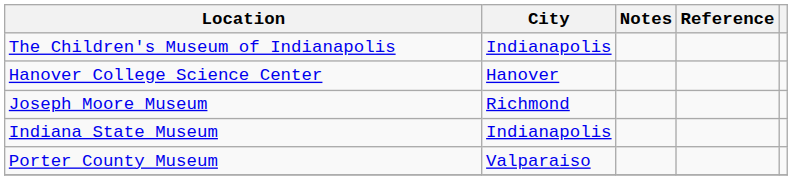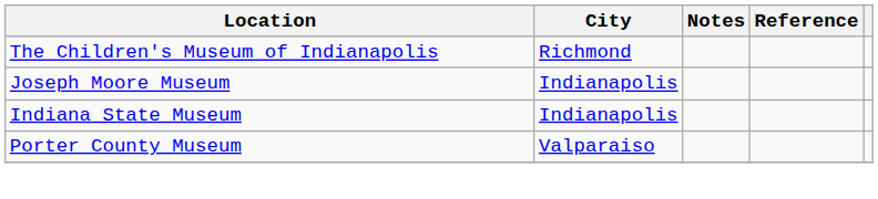The Children's Museum of Indianapolis | City: Indianapolis -> Richmond
- row: Hanover College Science Center | Hanover
Joseph Moore Museum | City: Richmond -> Indianapolis
